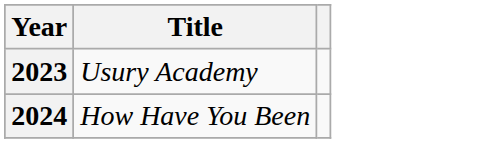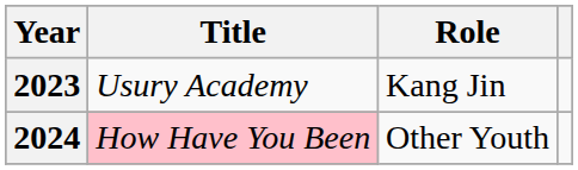+ column: Role | Kang Jin | Other Youth
2024 | Title: no background -> pink background
